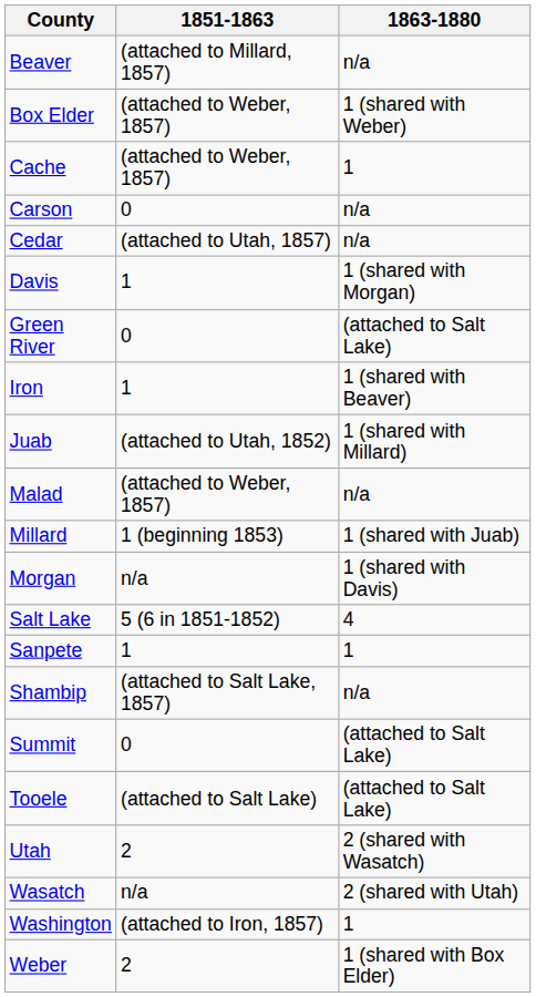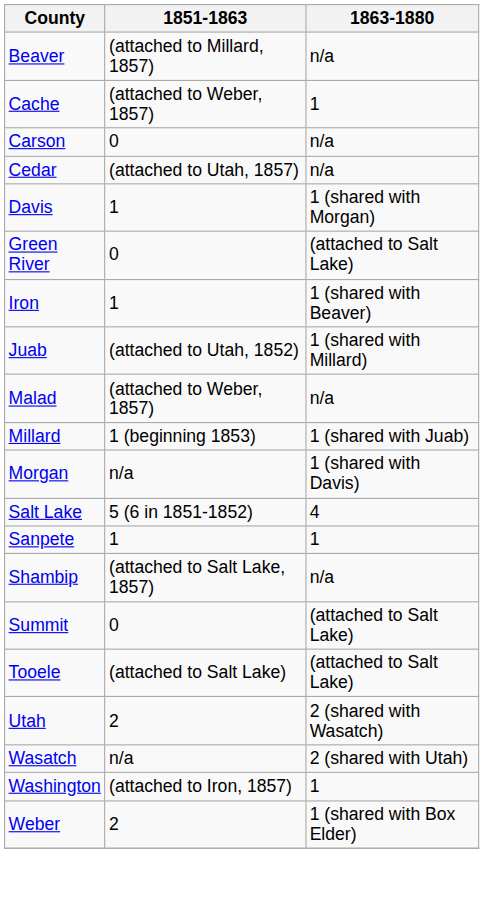- row: Box Elder | (attached to Weber, 1857) | 1 (shared with Weber)
